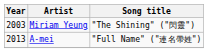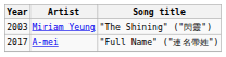A-mei | Year: 2013 -> 2017
